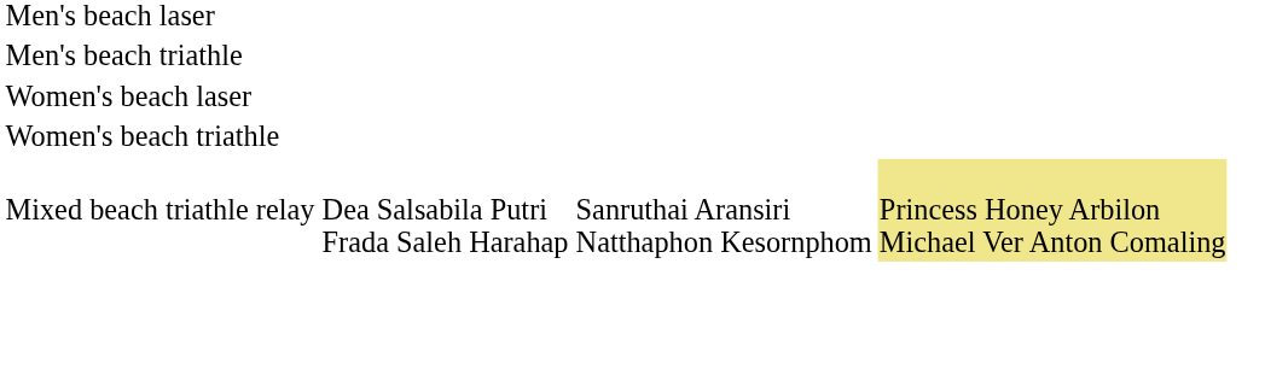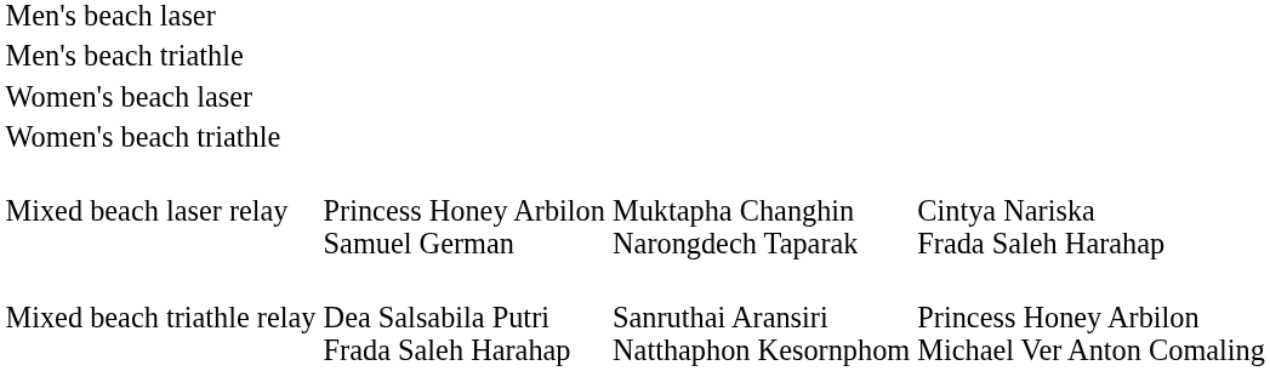+ row: Mixed beach laser relay | Princess Honey Arbilon Samuel German | Muktapha Changhin Narongdech Taparak | Cintya Nariska Frada Saleh Harahap
Mixed beach triathle relay | column 4: khaki background -> no background
